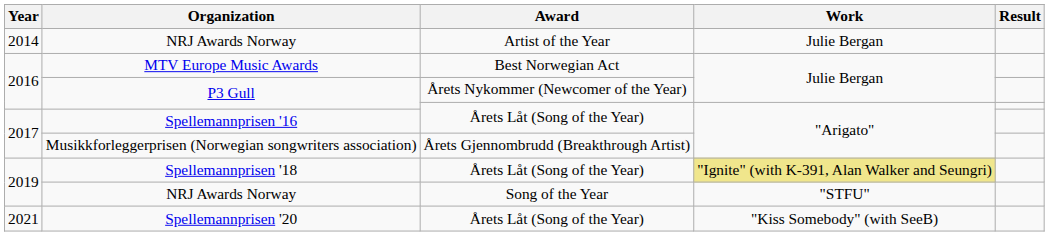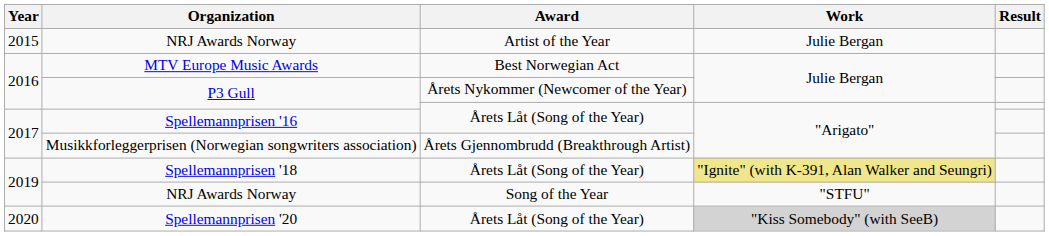NRJ Awards Norway / Artist of the Year | Year: 2014 -> 2015
Spellemannprisen '20 | Year: 2021 -> 2020
Spellemannprisen '20 | Work: no background -> lightgrey background
